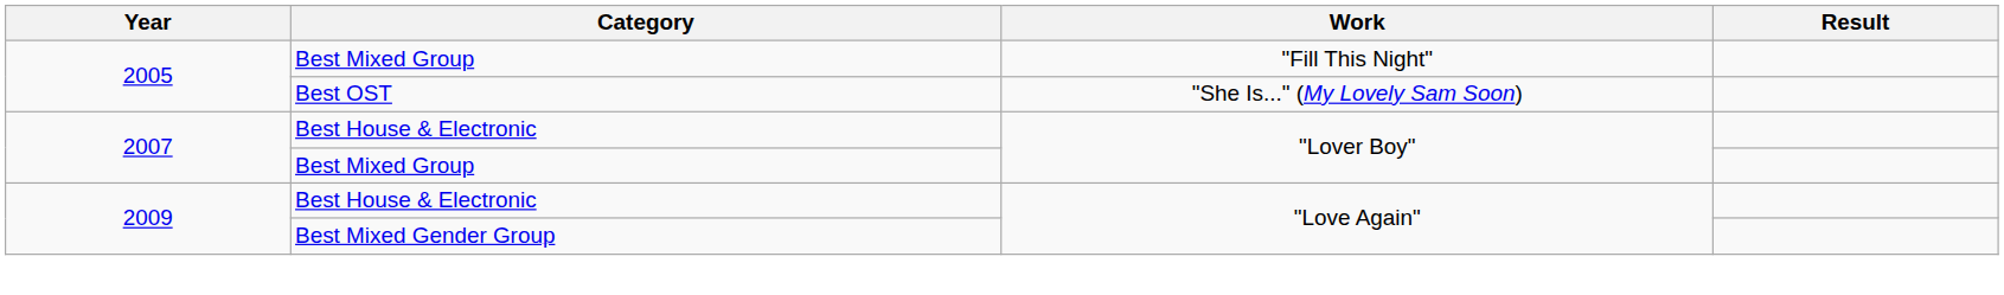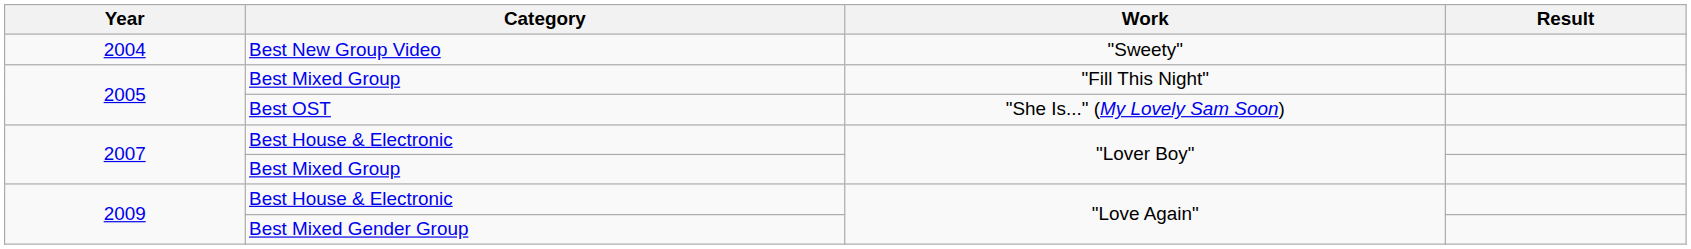+ row: 2004 | Best New Group Video | "Sweety"
